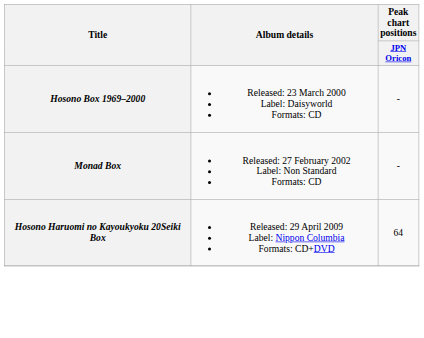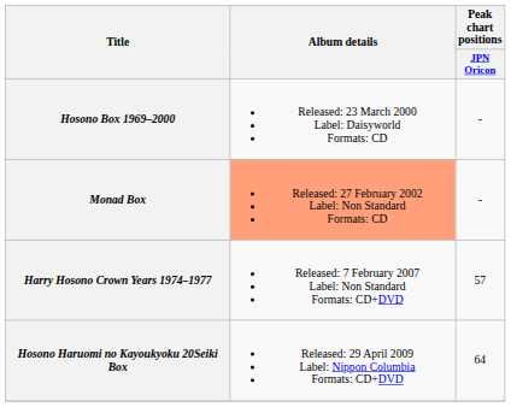Monad Box | Album details: no background -> lightsalmon background
+ row: Harry Hosono Crown Years 1974–1977 | Released: 7 February 2007 Label: Non Standard Formats: CD+DVD | 57
